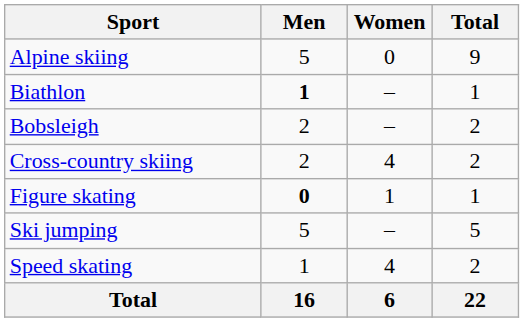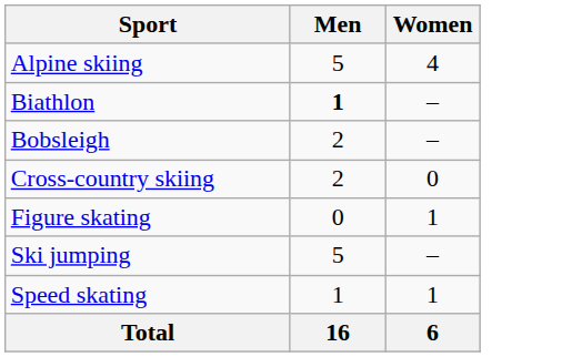- column: Total | 9 | 1 | 2 | 2 | 1 | 5 | 2 | 22
Alpine skiing | Women: 0 -> 4
Cross-country skiing | Women: 4 -> 0
Figure skating | Men: bold -> normal
Speed skating | Women: 4 -> 1
